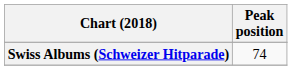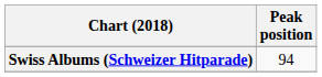Swiss Albums (Schweizer Hitparade) | Peak position: 74 -> 94
